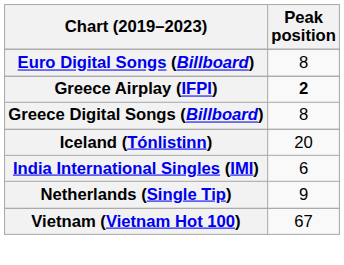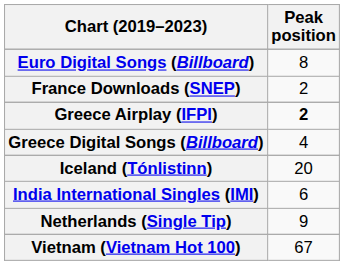+ row: France Downloads (SNEP) | 2
Greece Digital Songs (Billboard) | Peak position: 8 -> 4
